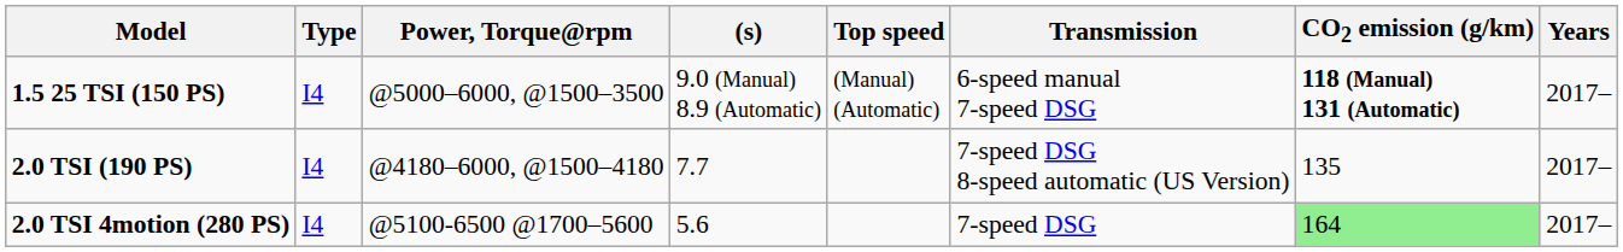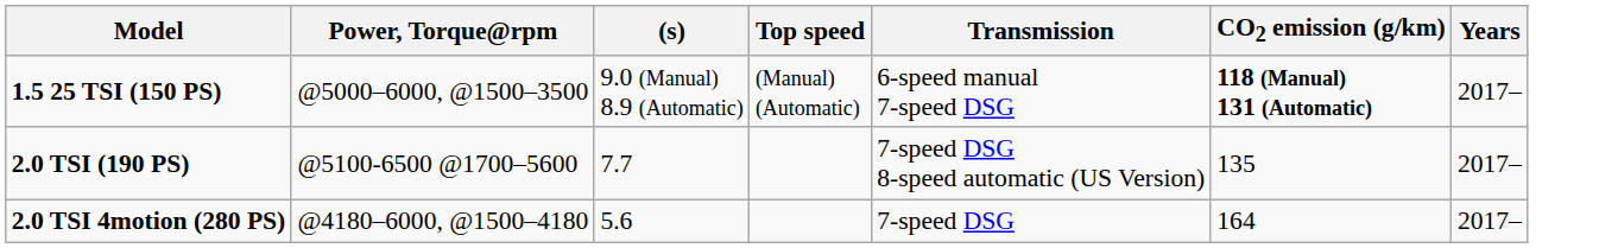- column: Type | I4 | I4 | I4
2.0 TSI (190 PS) | Power, Torque@rpm: @4180–6000, @1500–4180 -> @5100-6500 @1700–5600
2.0 TSI 4motion (280 PS) | Power, Torque@rpm: @5100-6500 @1700–5600 -> @4180–6000, @1500–4180
2.0 TSI 4motion (280 PS) | CO2 emission (g/km): lightgreen background -> no background
